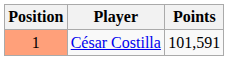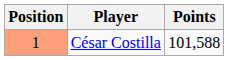César Costilla | Points: 101,591 -> 101,588
